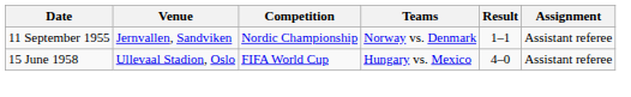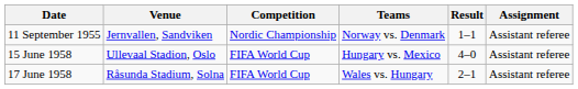+ row: 17 June 1958 | Råsunda Stadium, Solna | FIFA World Cup | Wales vs. Hungary | 2–1 | Assistant referee
